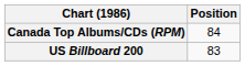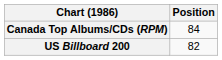US Billboard 200 | Position: 83 -> 82
